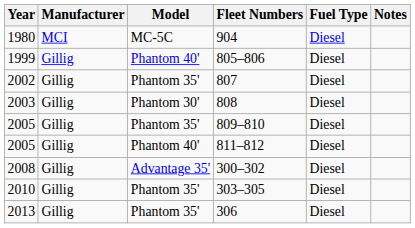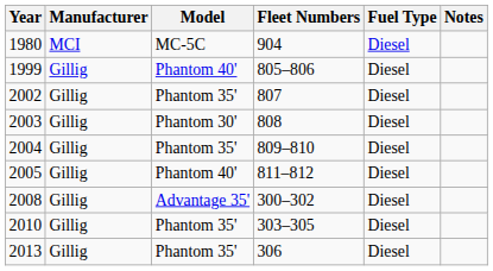809–810 | Year: 2005 -> 2004
